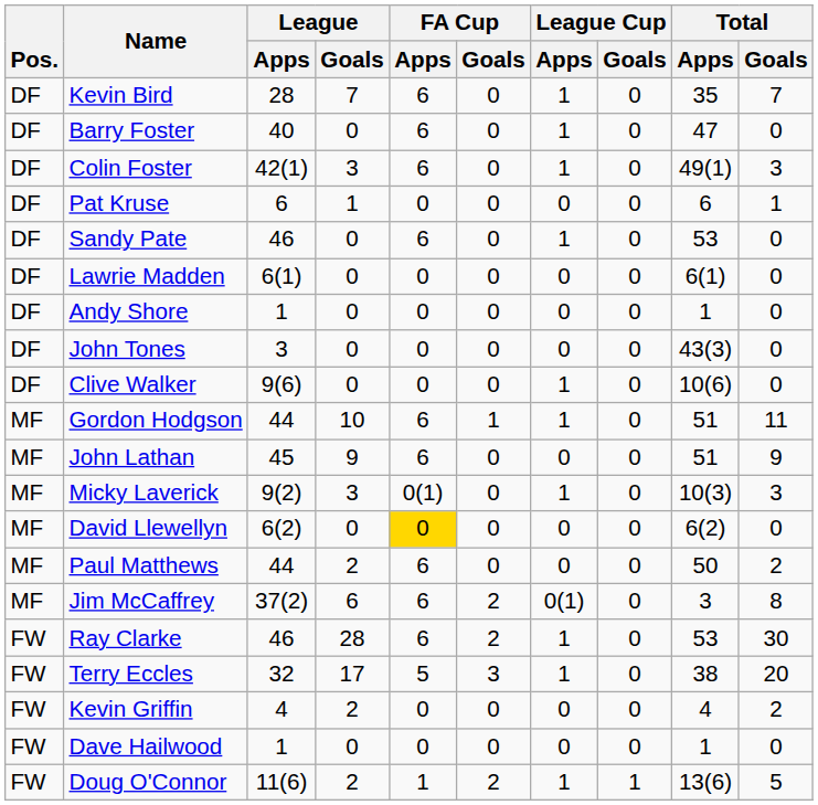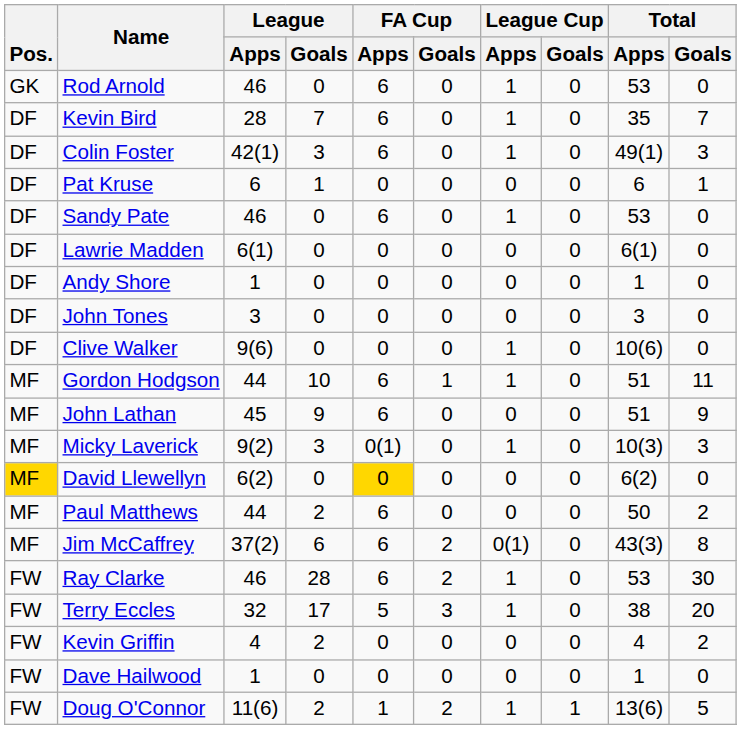+ row: GK | Rod Arnold | 46 | 0 | 6 | 0 | 1 | 0 | 53 | 0
- row: DF | Barry Foster | 40 | 0 | 6 | 0 | 1 | 0 | 47 | 0
John Tones | Total / Apps: 43(3) -> 3
David Llewellyn | Pos.: no background -> gold background
Jim McCaffrey | Total / Apps: 3 -> 43(3)
